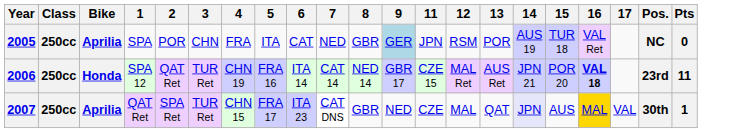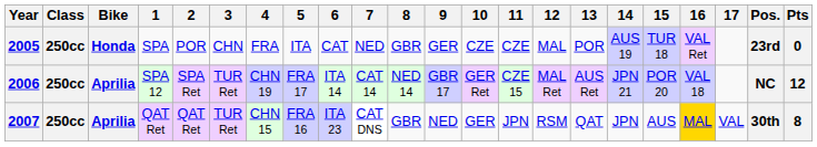+ column: 10 | CZE | GER Ret | GER
2005 | Bike: Aprilia -> Honda
2005 | 9: lightblue background -> no background
2005 | 11: JPN -> CZE
2005 | 12: RSM -> MAL
2005 | Pos.: NC -> 23rd
2006 | Bike: Honda -> Aprilia
2006 | 2: QAT Ret -> SPA Ret
2006 | 5: FRA 16 -> FRA 17
2006 | 16: bold -> normal
2006 | Pos.: 23rd -> NC
2006 | Pts: 11 -> 12
2007 | 2: SPA Ret -> QAT Ret
2007 | 5: FRA 17 -> FRA 16
2007 | 11: CZE -> JPN
2007 | 12: MAL -> RSM
2007 | 14: lavender background -> no background
2007 | Pts: 1 -> 8
